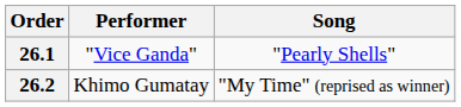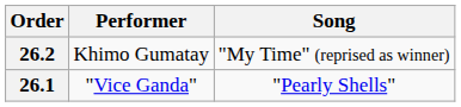rows swapped: 26.1 <-> 26.2
